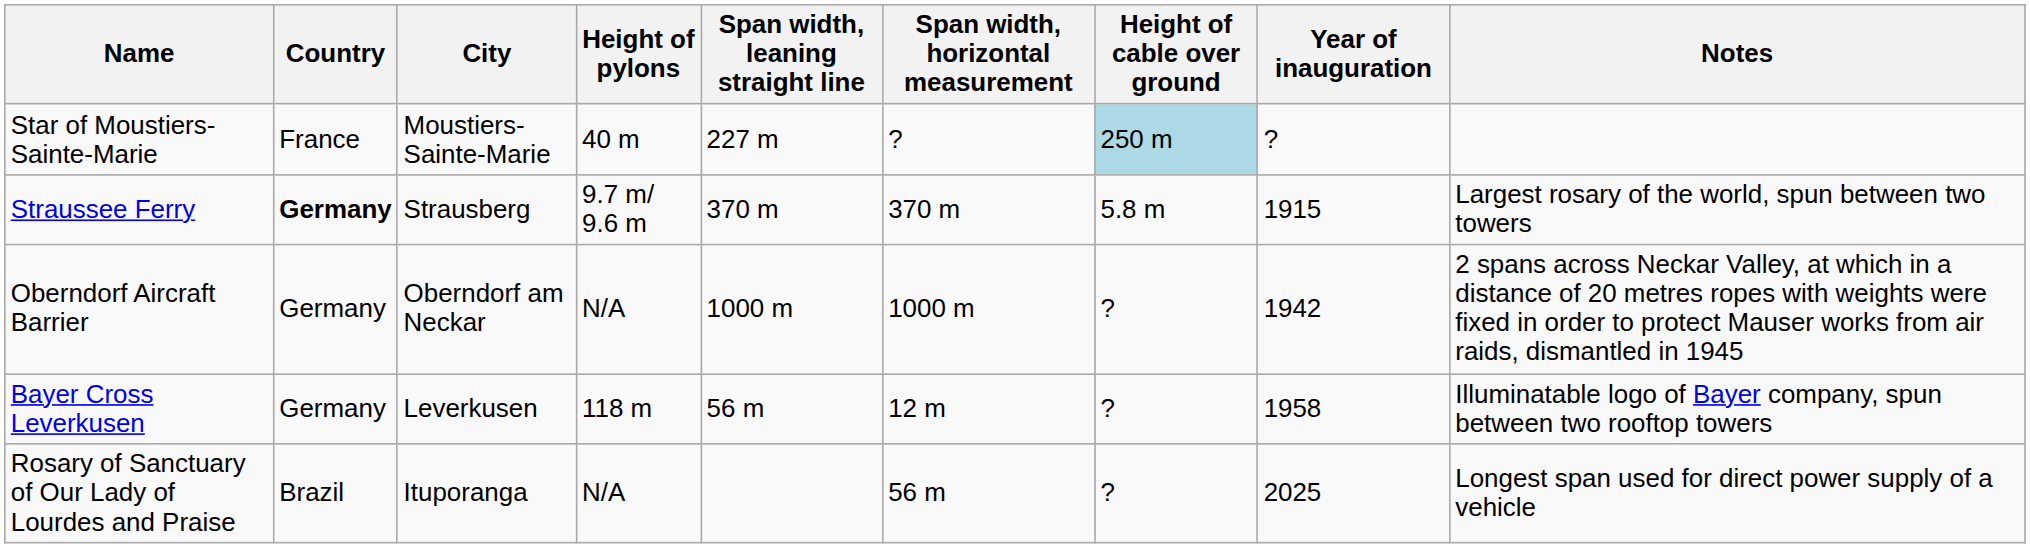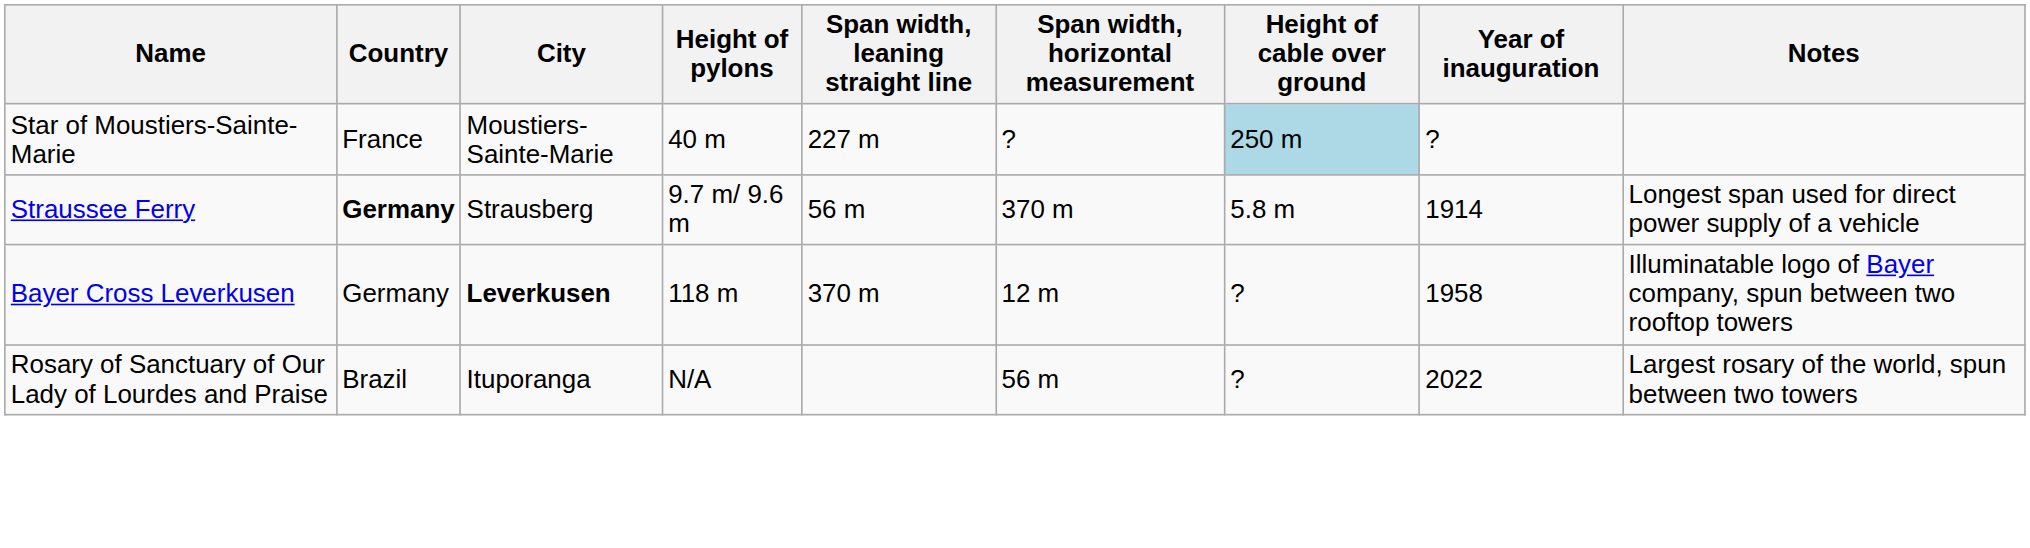Straussee Ferry | Span width, leaning straight line: 370 m -> 56 m
Straussee Ferry | Year of inauguration: 1915 -> 1914
Straussee Ferry | Notes: Largest rosary of the world, spun between two towers -> Longest span used for direct power supply of a vehicle
- row: Oberndorf Aircraft Barrier | Germany | Oberndorf am Neckar | N/A | 1000 m | 1000 m | ? | 1942 | 2 spans across Neckar Valley, at which in a distance of 20 metres ropes with weights were fixed in order to protect Mauser works from air raids, dismantled in 1945
Bayer Cross Leverkusen | City: normal -> bold
Bayer Cross Leverkusen | Span width, leaning straight line: 56 m -> 370 m
Rosary of Sanctuary of Our Lady of Lourdes and Praise | Year of inauguration: 2025 -> 2022
Rosary of Sanctuary of Our Lady of Lourdes and Praise | Notes: Longest span used for direct power supply of a vehicle -> Largest rosary of the world, spun between two towers
